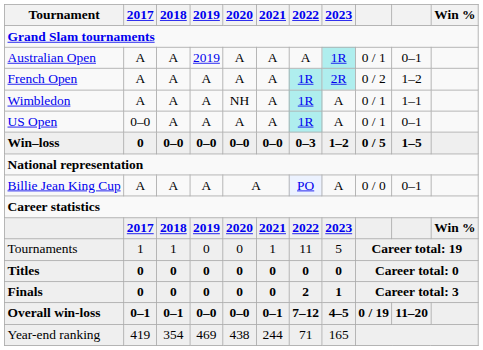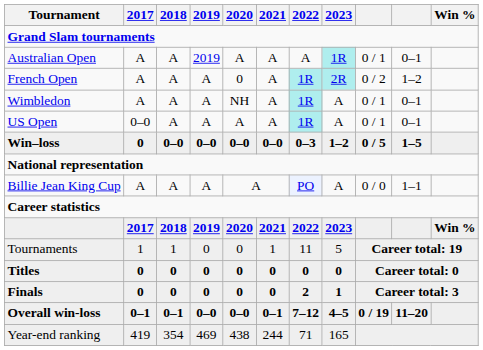French Open | 2020: A -> 0
Wimbledon | column 10: 1–1 -> 0–1
Billie Jean King Cup | column 10: 0–1 -> 1–1
